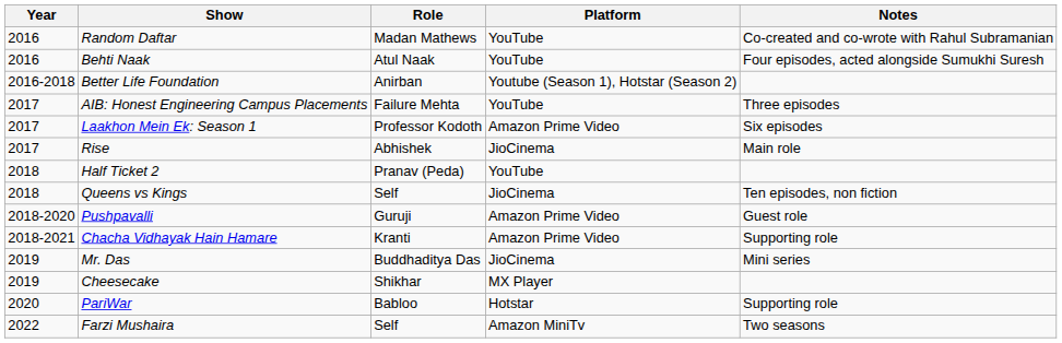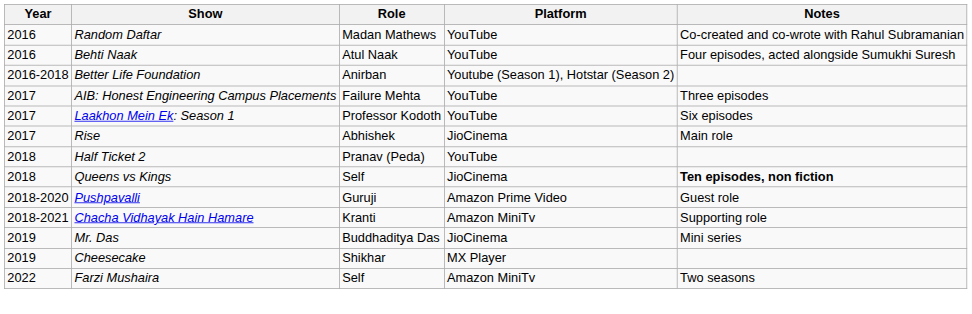Laakhon Mein Ek: Season 1 | Platform: Amazon Prime Video -> YouTube
Queens vs Kings | Notes: normal -> bold
Chacha Vidhayak Hain Hamare | Platform: Amazon Prime Video -> Amazon MiniTv
- row: 2020 | PariWar | Babloo | Hotstar | Supporting role
